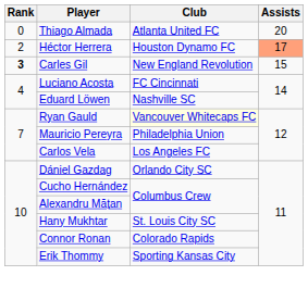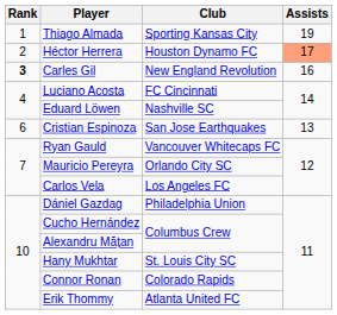Thiago Almada | Rank: 0 -> 1
Thiago Almada | Club: Atlanta United FC -> Sporting Kansas City
Thiago Almada | Assists: 20 -> 19
Carles Gil | Assists: 15 -> 16
+ row: 6 | Cristian Espinoza | San Jose Earthquakes | 13
Ryan Gauld | Club: lightyellow background -> no background
Mauricio Pereyra | Club: Philadelphia Union -> Orlando City SC
Dániel Gazdag | Club: Orlando City SC -> Philadelphia Union
Erik Thommy | Club: Sporting Kansas City -> Atlanta United FC
